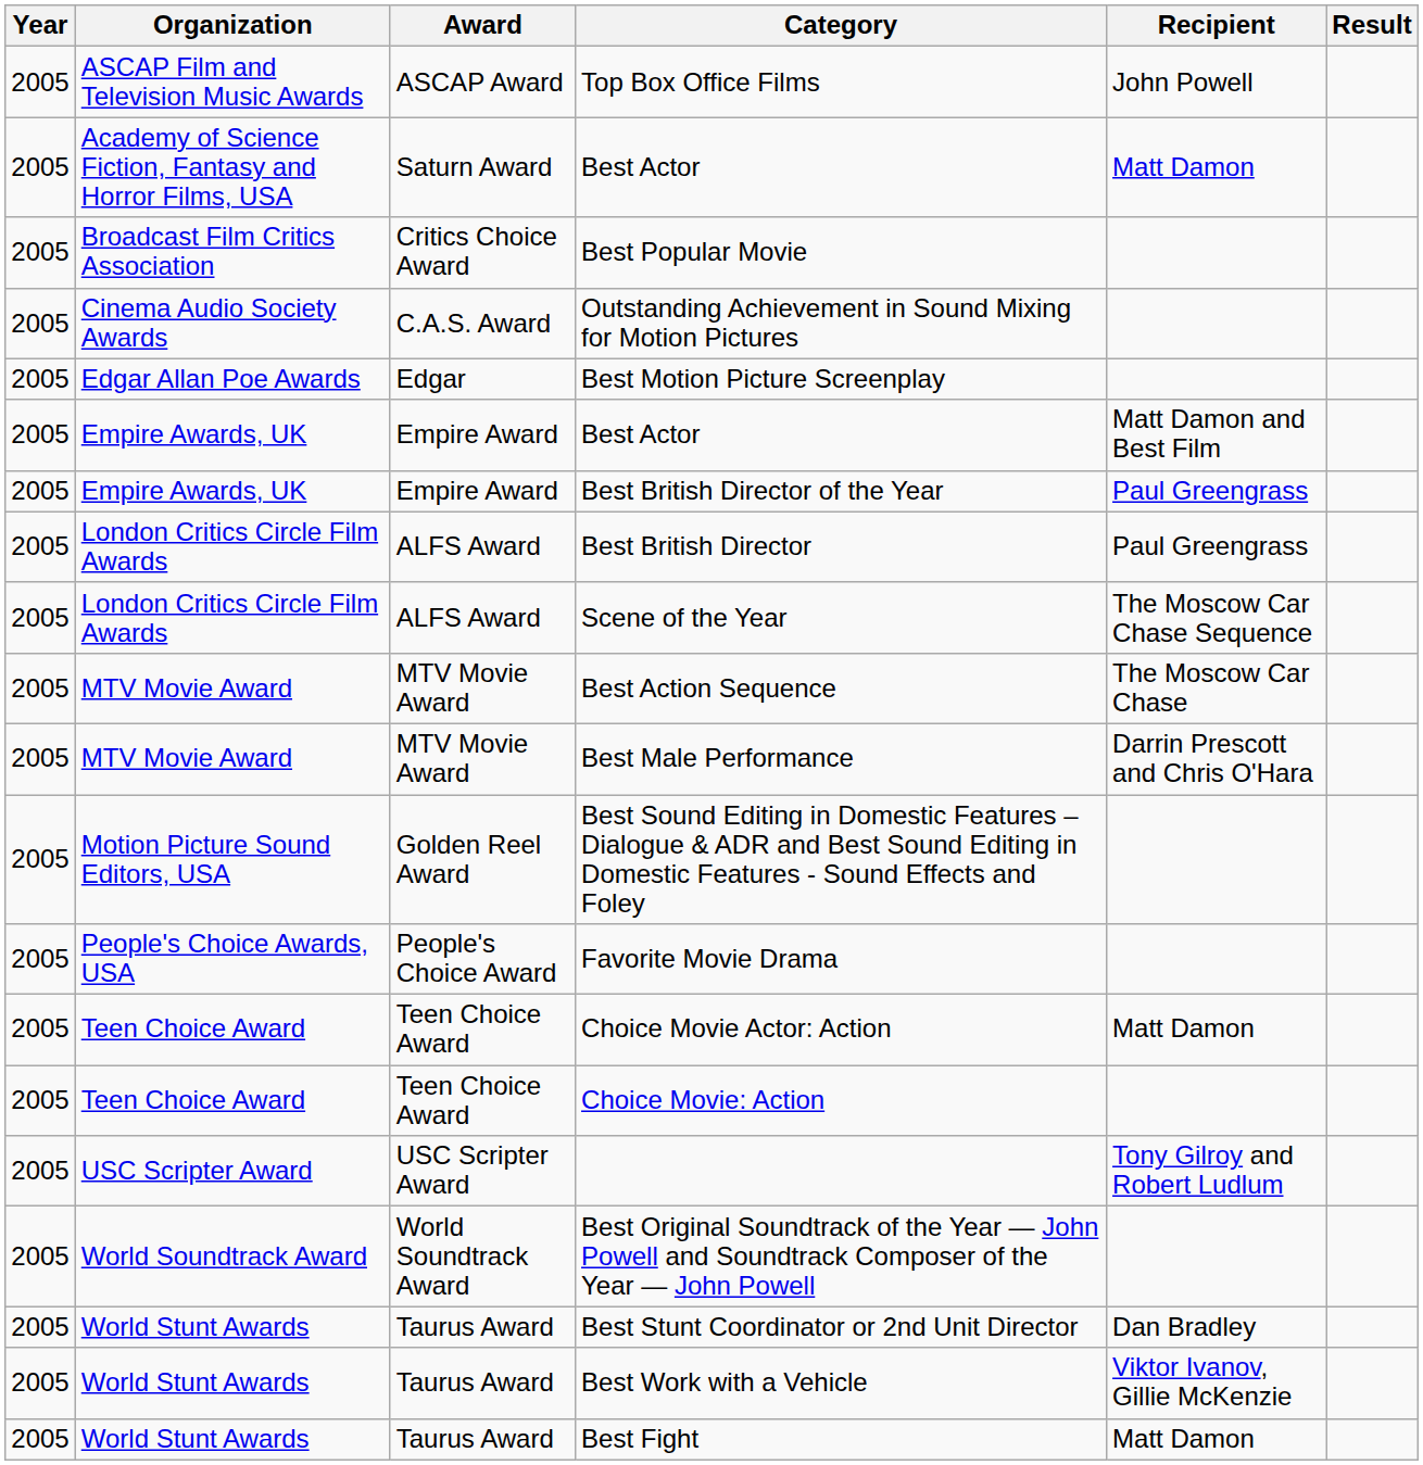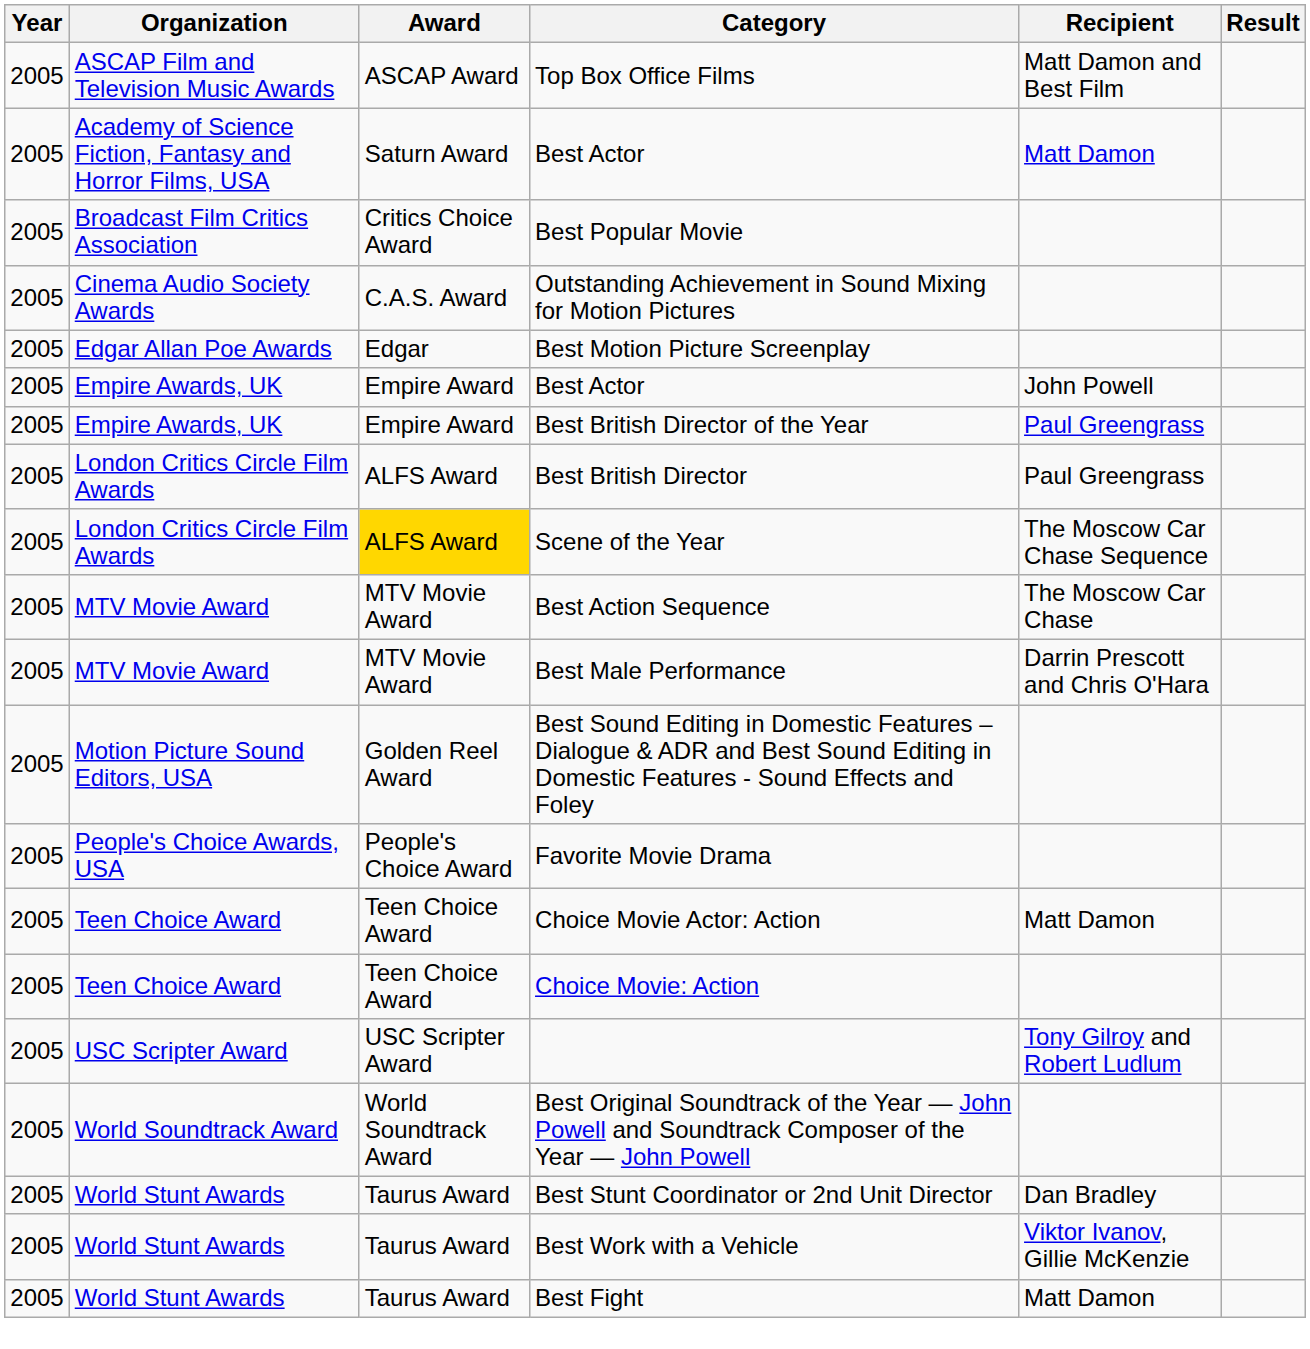Top Box Office Films | Recipient: John Powell -> Matt Damon and Best Film
Empire Awards, UK / Best Actor | Recipient: Matt Damon and Best Film -> John Powell
Scene of the Year | Award: no background -> gold background
